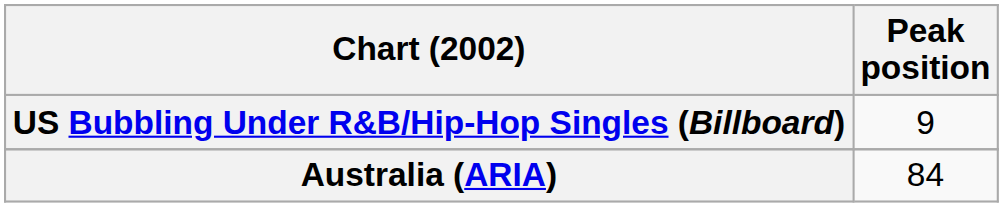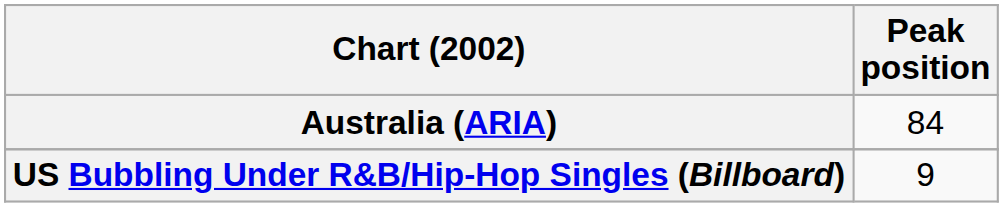rows swapped: Australia (ARIA) <-> US Bubbling Under R&B/Hip-Hop Singles (Billboard)
